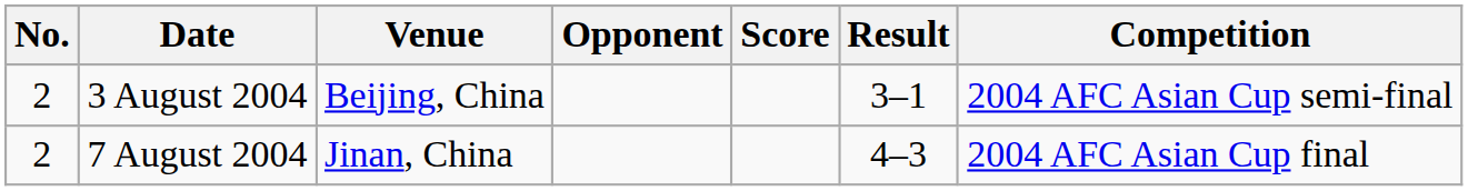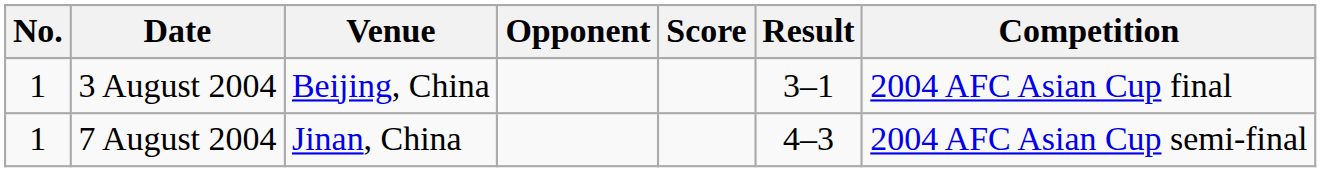3 August 2004 | No.: 2 -> 1
3 August 2004 | Competition: 2004 AFC Asian Cup semi-final -> 2004 AFC Asian Cup final
7 August 2004 | No.: 2 -> 1
7 August 2004 | Competition: 2004 AFC Asian Cup final -> 2004 AFC Asian Cup semi-final
